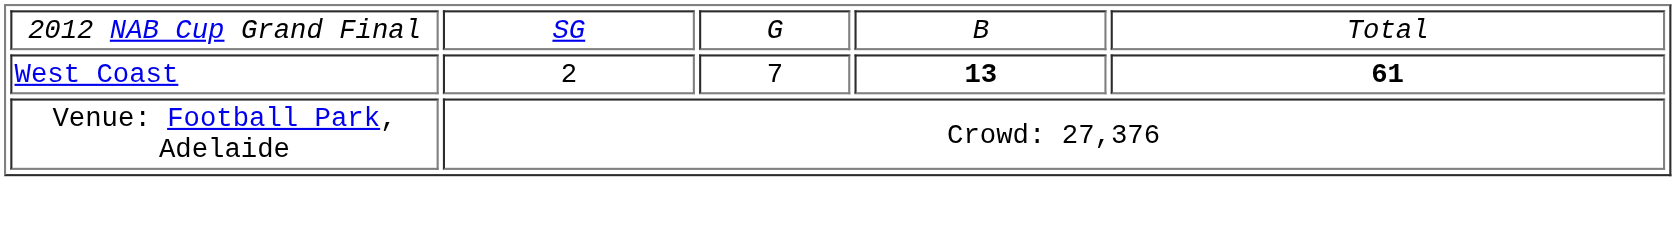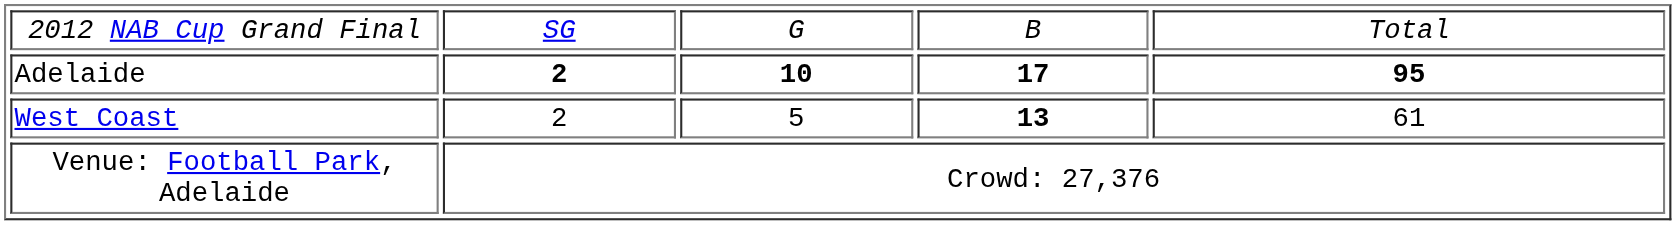+ row: Adelaide | 2 | 10 | 17 | 95
West Coast | column 3: 7 -> 5
West Coast | column 5: bold -> normal
